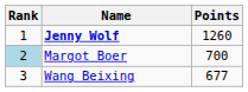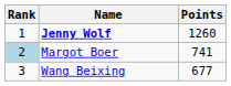Margot Boer | Points: 700 -> 741
